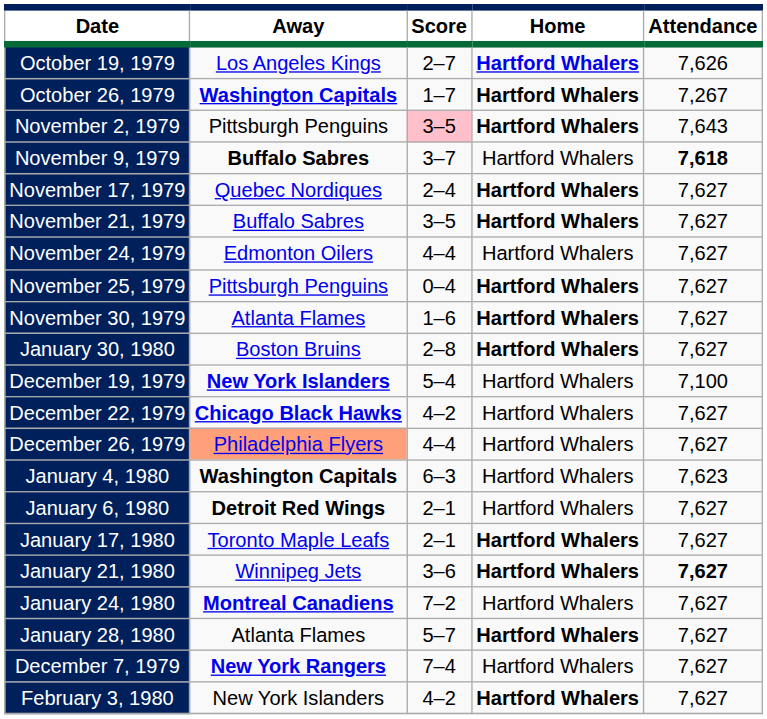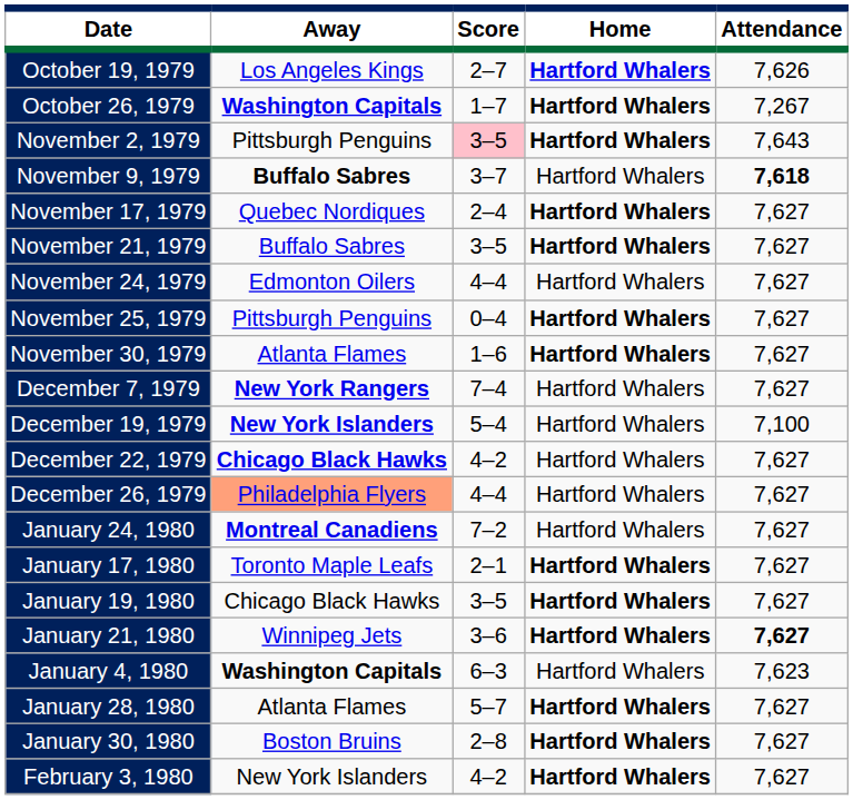rows swapped: December 7, 1979 <-> January 30, 1980
rows swapped: January 4, 1980 <-> January 24, 1980
- row: January 6, 1980 | Detroit Red Wings | 2–1 | Hartford Whalers | 7,627
+ row: January 19, 1980 | Chicago Black Hawks | 3–5 | Hartford Whalers | 7,627
